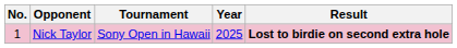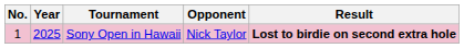columns swapped: Year <-> Opponent
